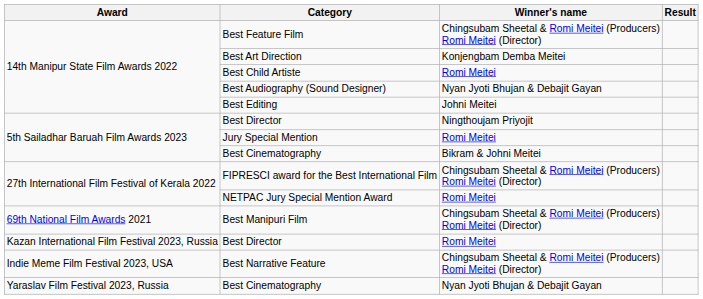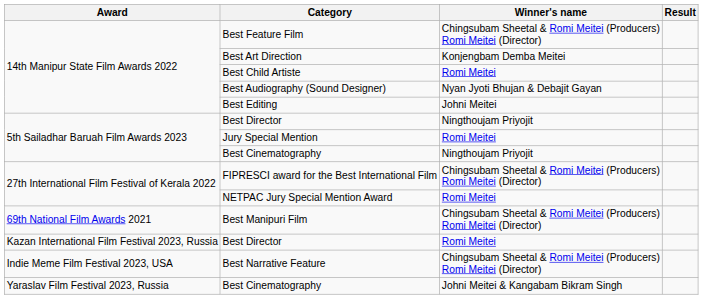5th Sailadhar Baruah Film Awards 2023 / Best Cinematography | Winner's name: Bikram & Johni Meitei -> Ningthoujam Priyojit
Yaraslav Film Festival 2023, Russia / Best Cinematography | Winner's name: Nyan Jyoti Bhujan & Debajit Gayan -> Johni Meitei & Kangabam Bikram Singh
